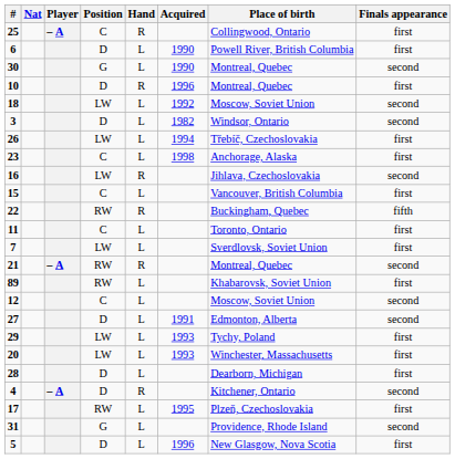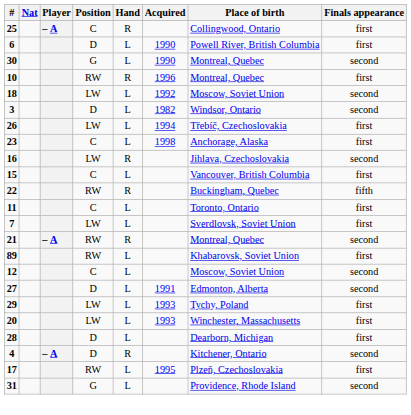10 | Position: D -> RW
- row: 5 | D | L | 1996 | New Glasgow, Nova Scotia | first
